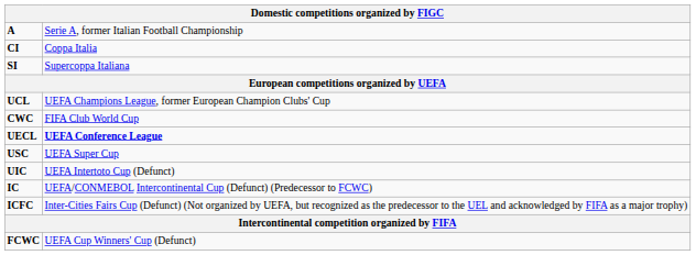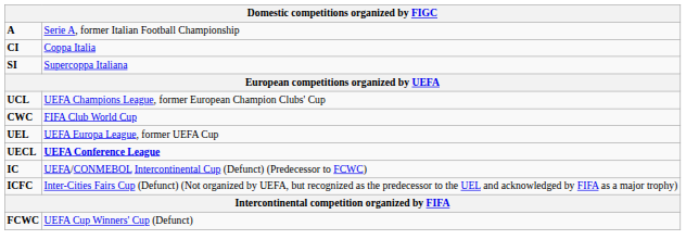+ row: UEL | UEFA Europa League, former UEFA Cup
- row: USC | UEFA Super Cup
- row: UIC | UEFA Intertoto Cup (Defunct)
